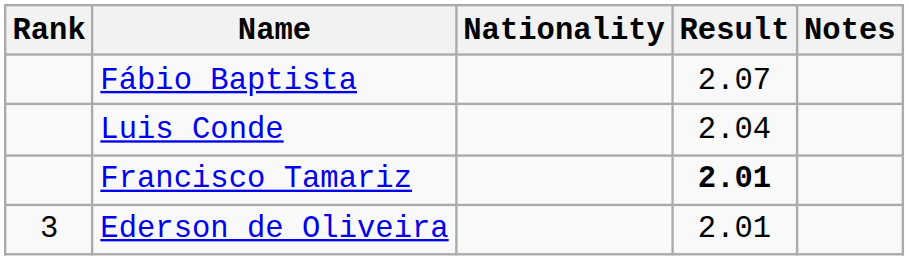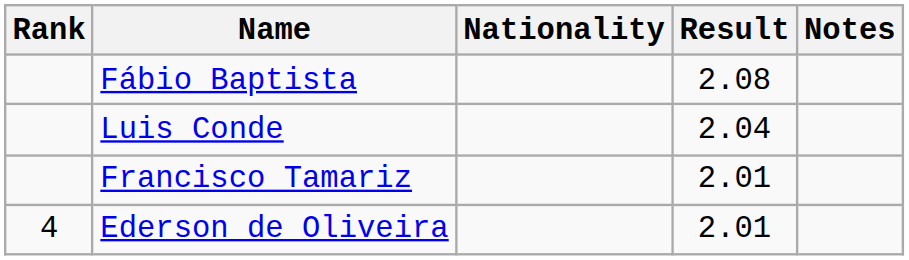Fábio Baptista | Result: 2.07 -> 2.08
Francisco Tamariz | Result: bold -> normal
Ederson de Oliveira | Rank: 3 -> 4
